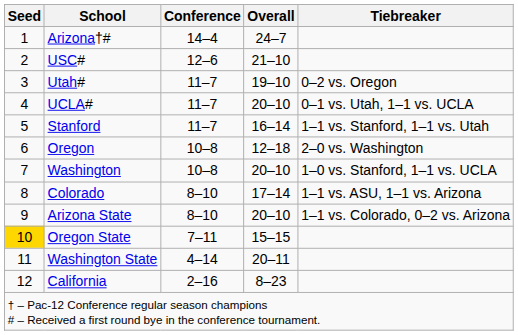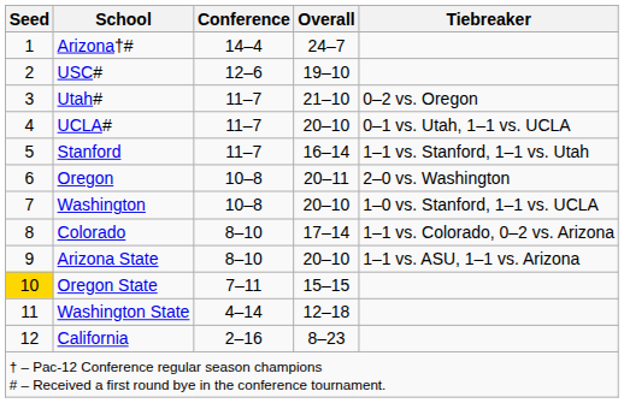USC# | Overall: 21–10 -> 19–10
Utah# | Overall: 19–10 -> 21–10
Oregon | Overall: 12–18 -> 20–11
Colorado | Tiebreaker: 1–1 vs. ASU, 1–1 vs. Arizona -> 1–1 vs. Colorado, 0–2 vs. Arizona
Arizona State | Tiebreaker: 1–1 vs. Colorado, 0–2 vs. Arizona -> 1–1 vs. ASU, 1–1 vs. Arizona
Washington State | Overall: 20–11 -> 12–18
